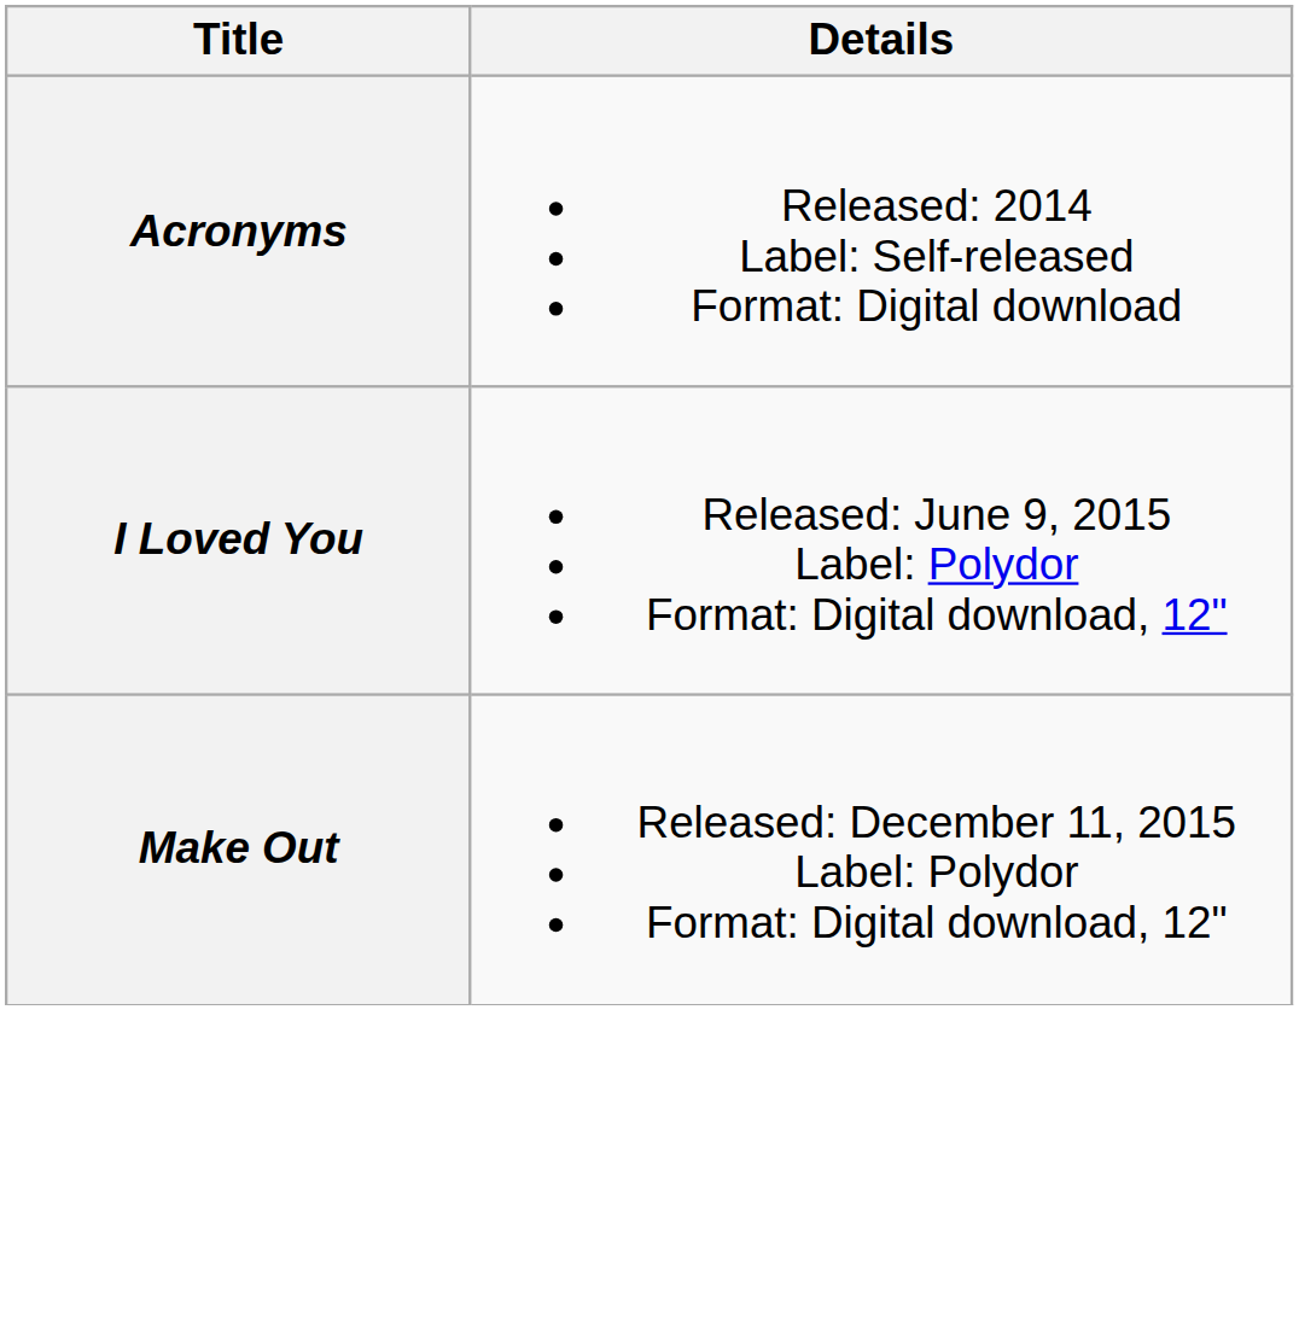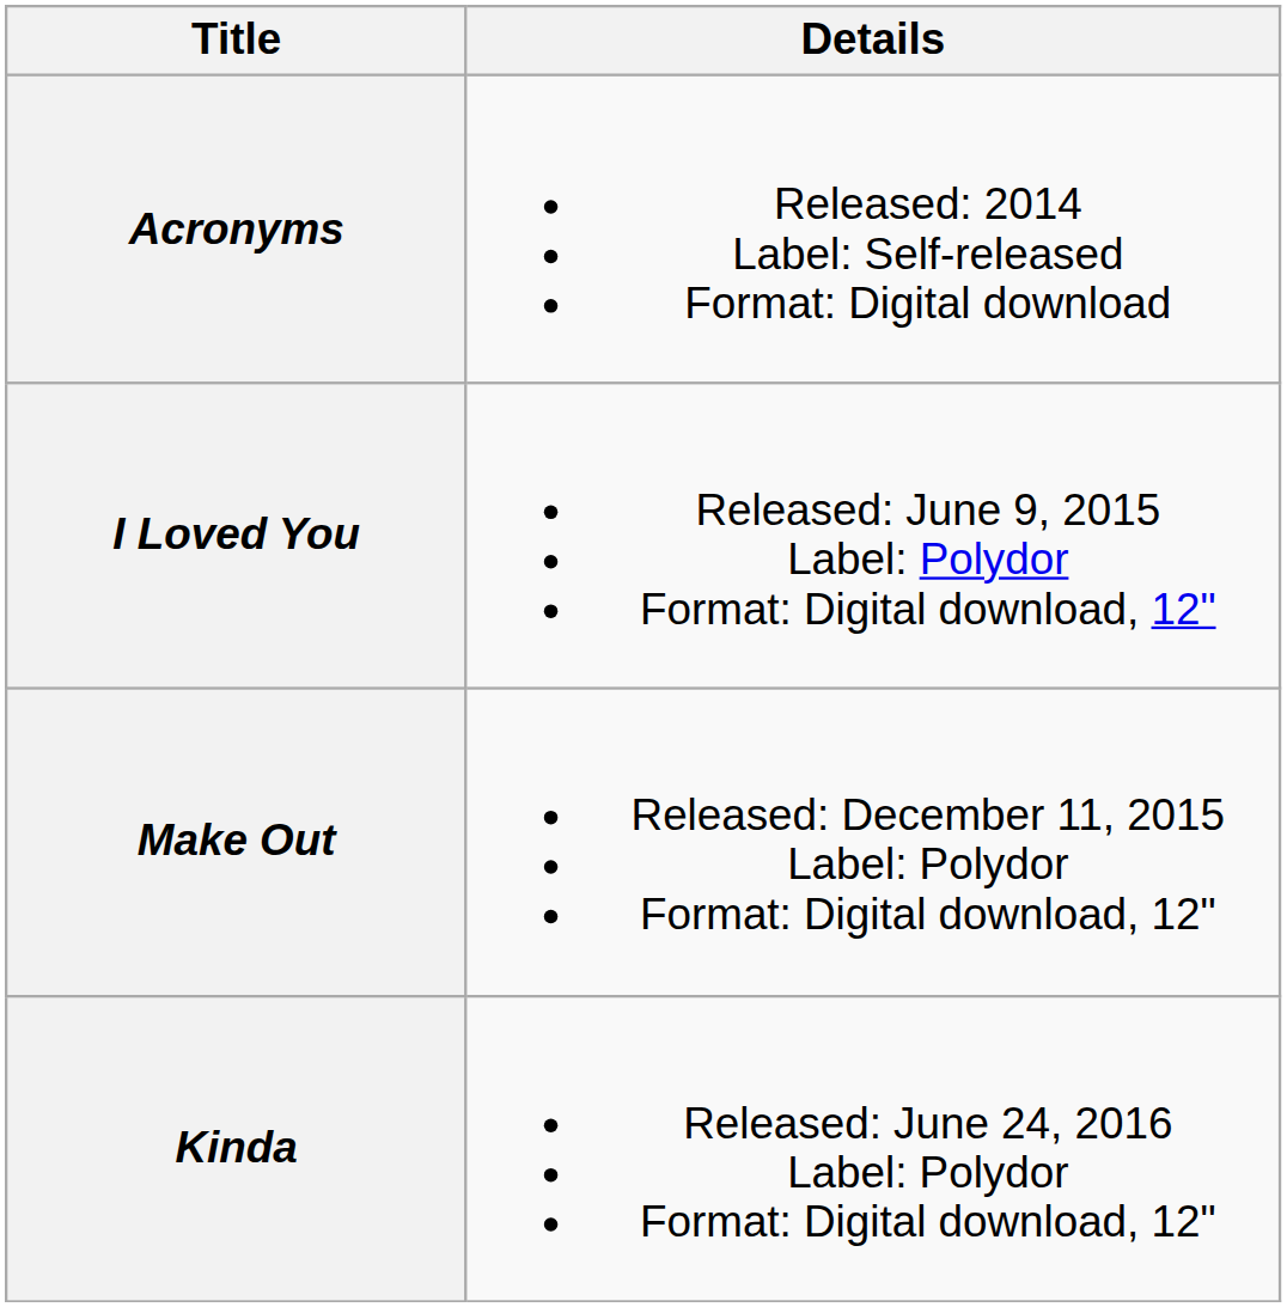+ row: Kinda | Released: June 24, 2016 Label: Polydor Format: Digital download, 12"
